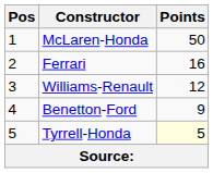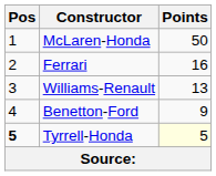Williams-Renault | Points: 12 -> 13
Tyrrell-Honda | Pos: normal -> bold
